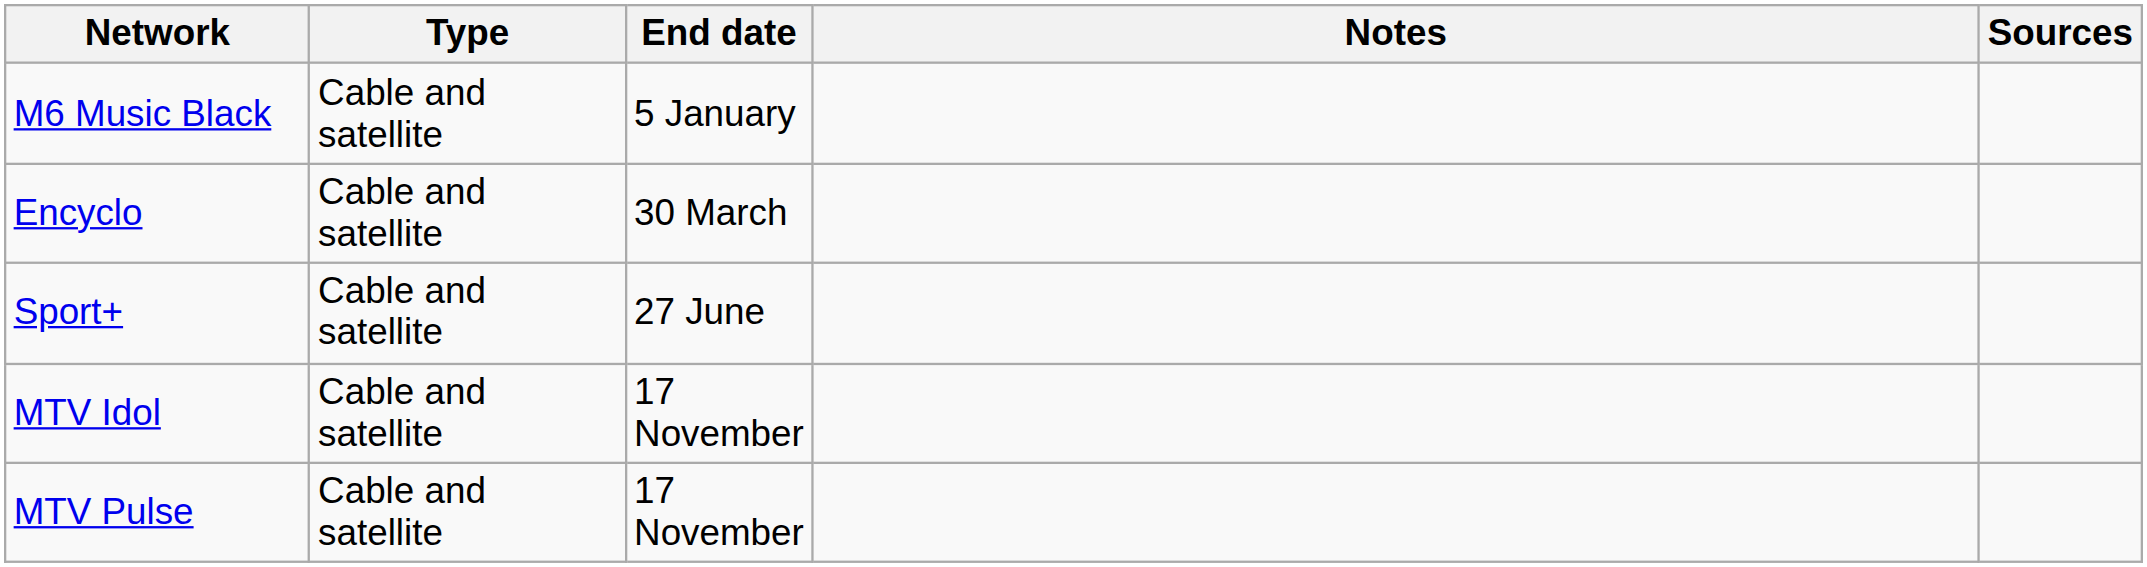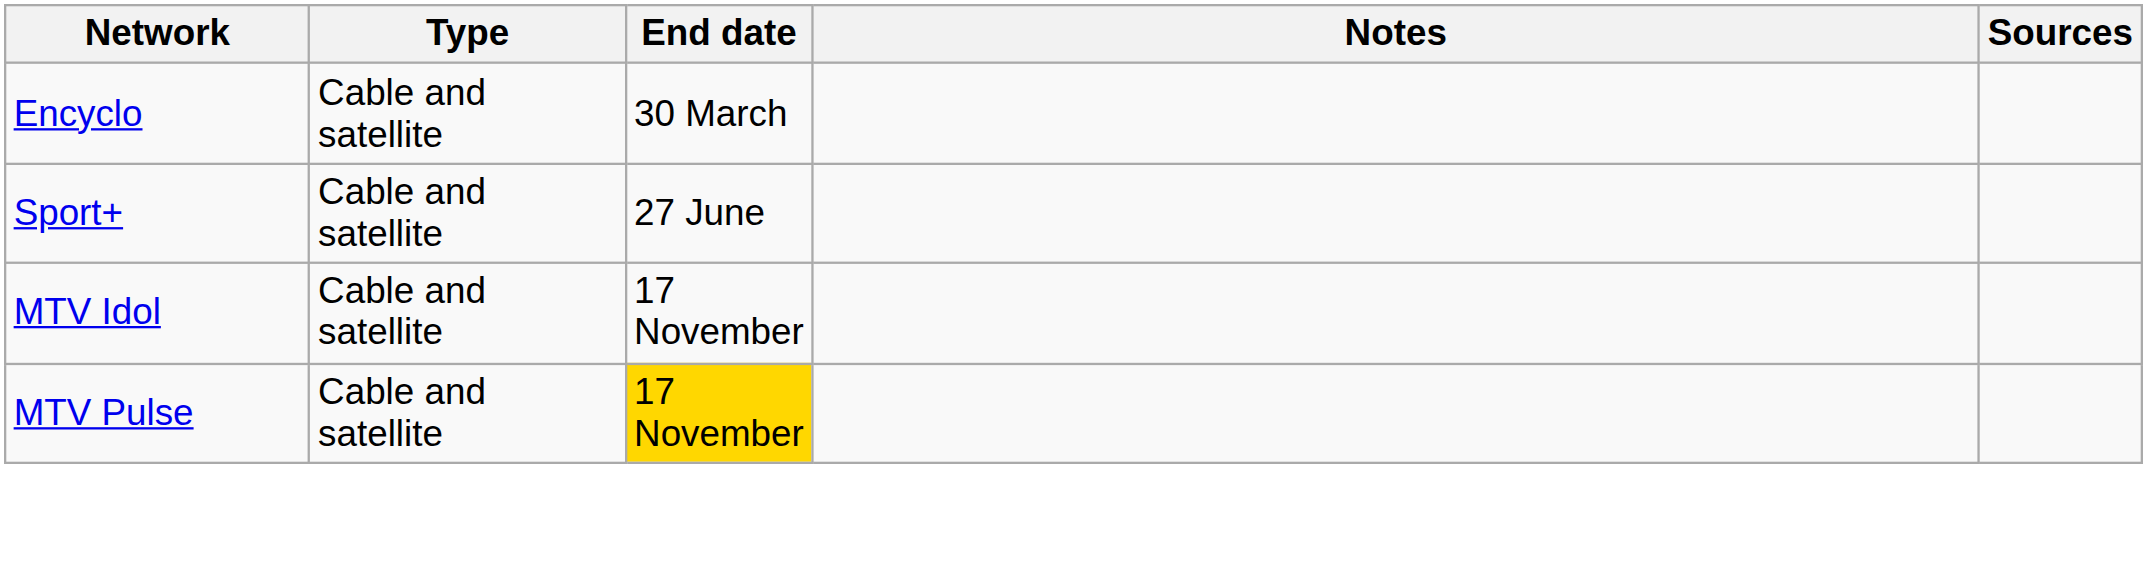- row: M6 Music Black | Cable and satellite | 5 January
MTV Pulse | End date: no background -> gold background
